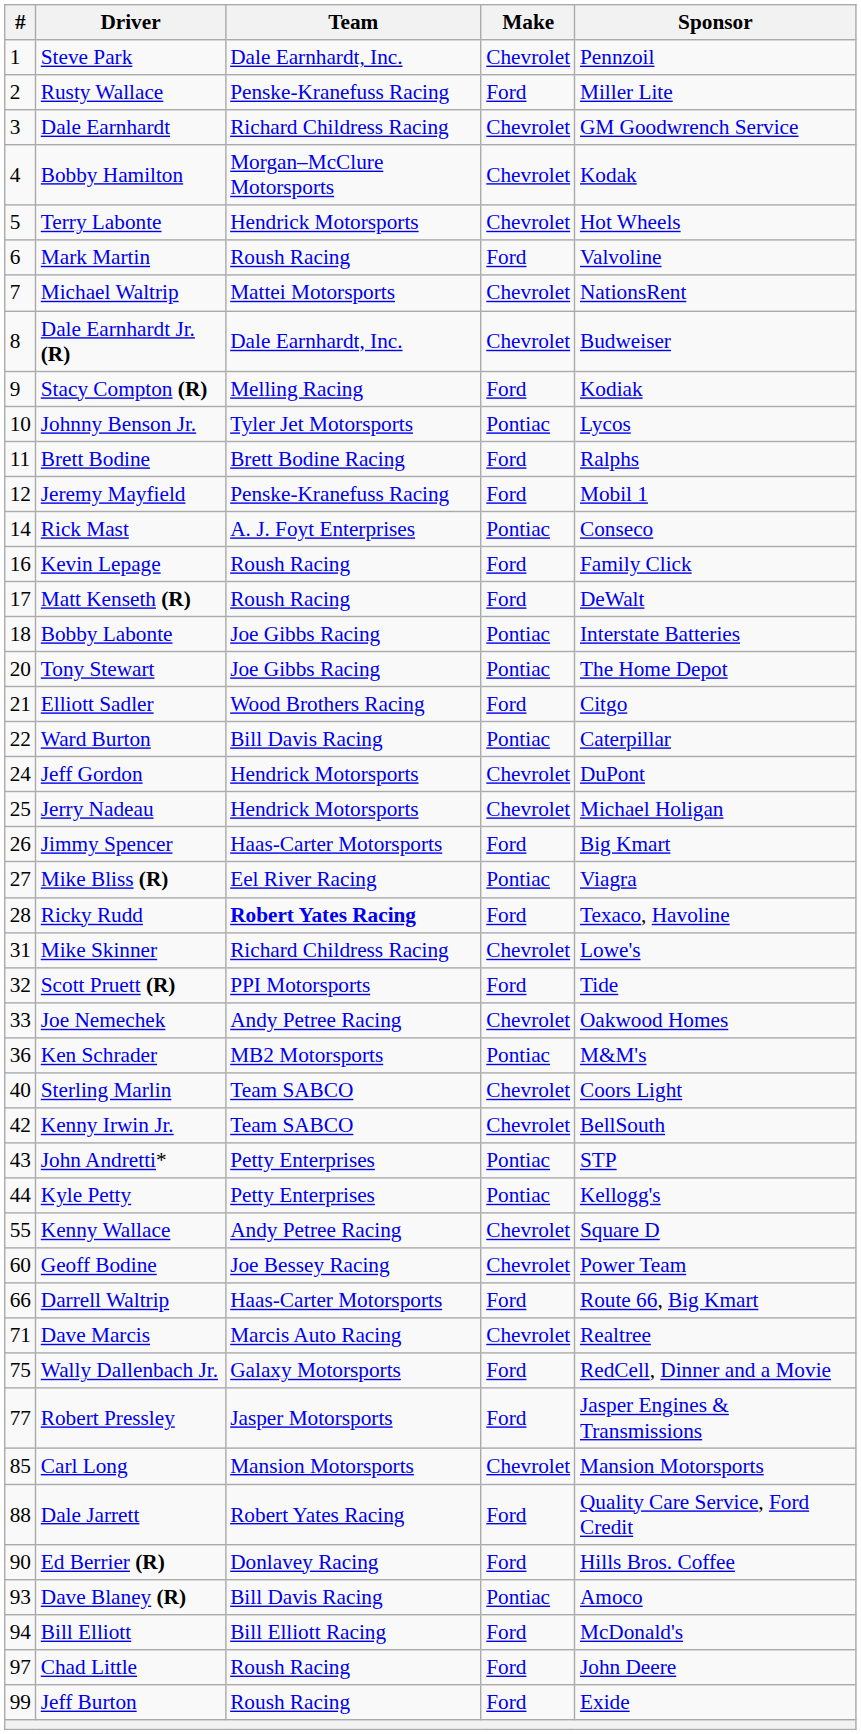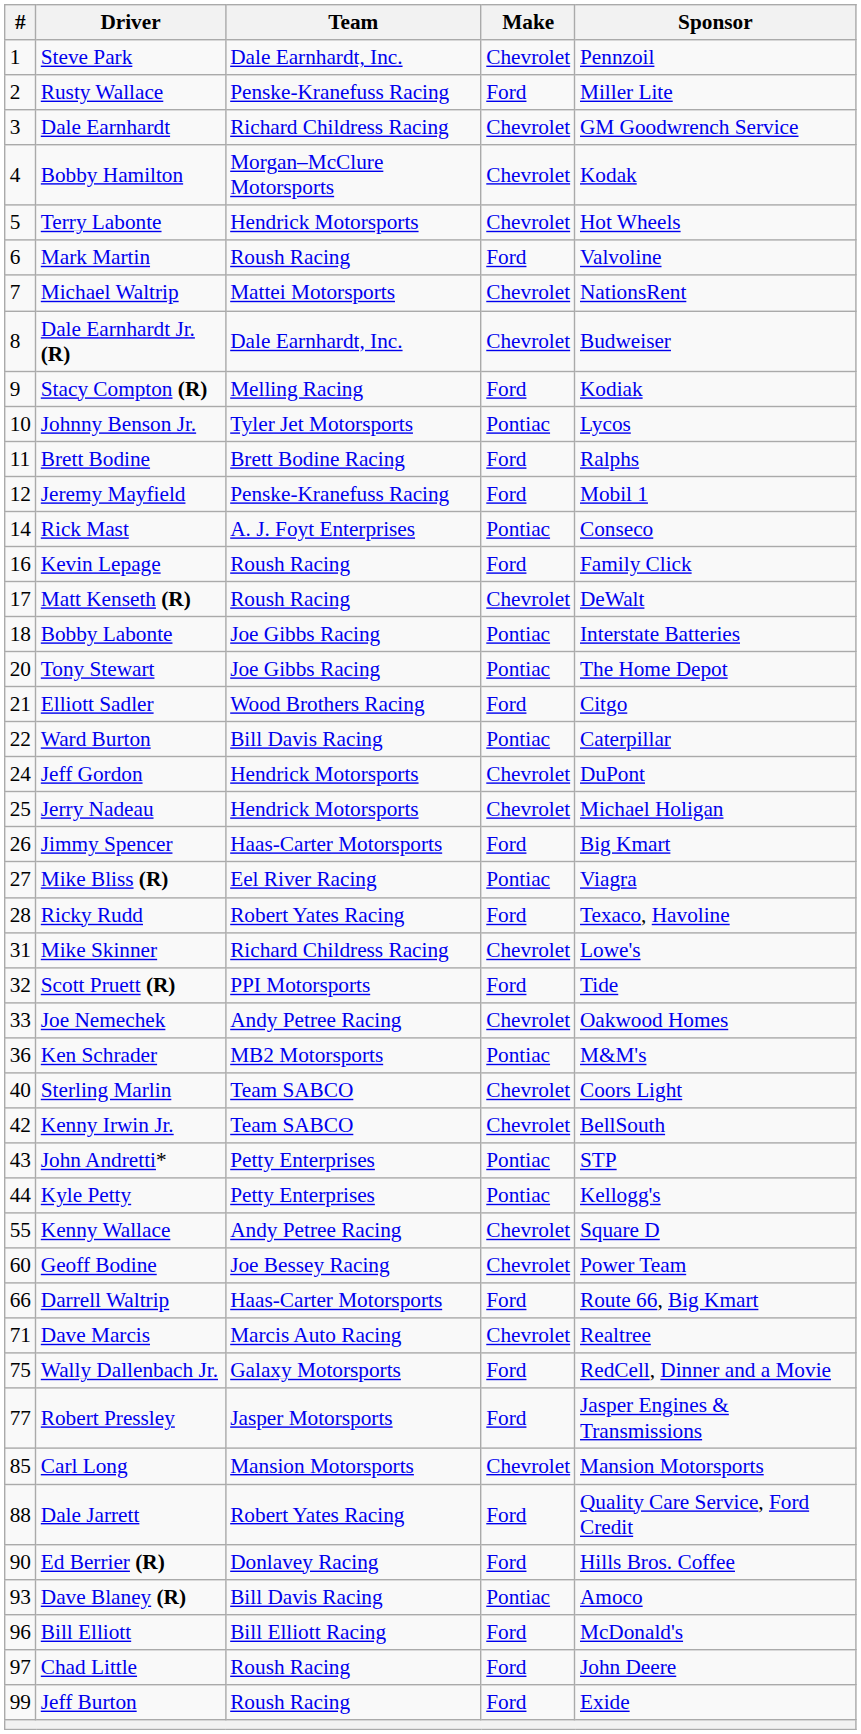Matt Kenseth (R) | Make: Ford -> Chevrolet
Ricky Rudd | Team: bold -> normal
Bill Elliott | #: 94 -> 96
